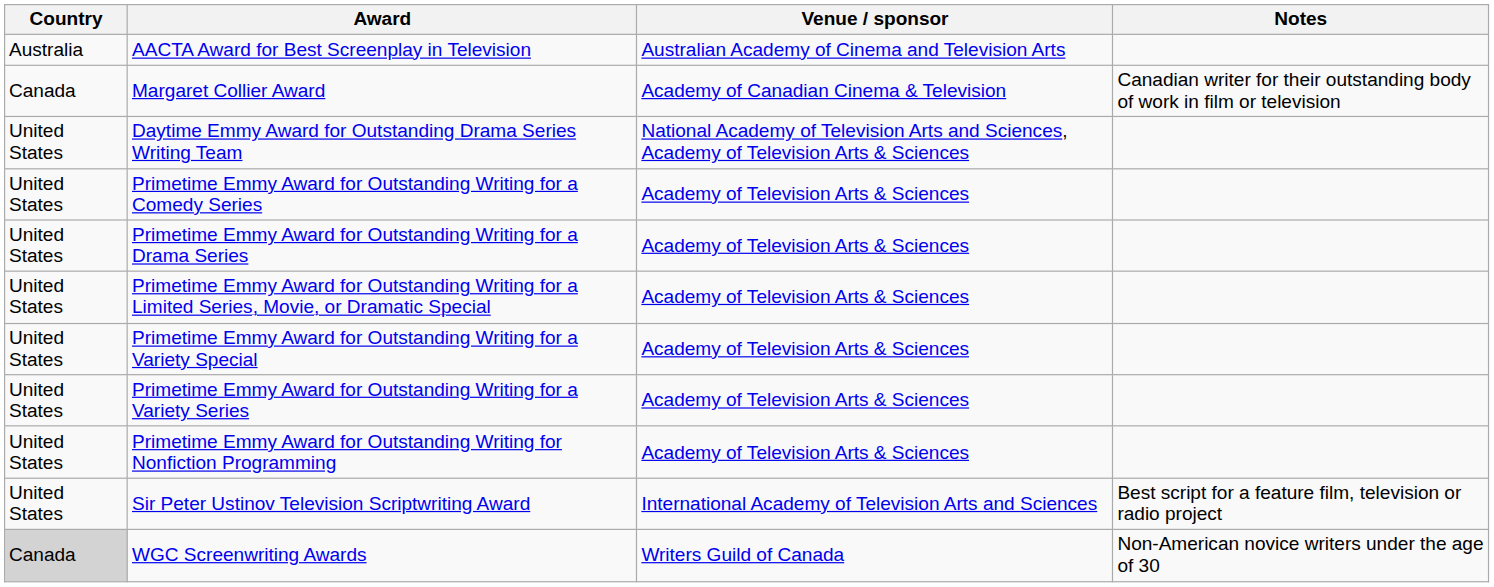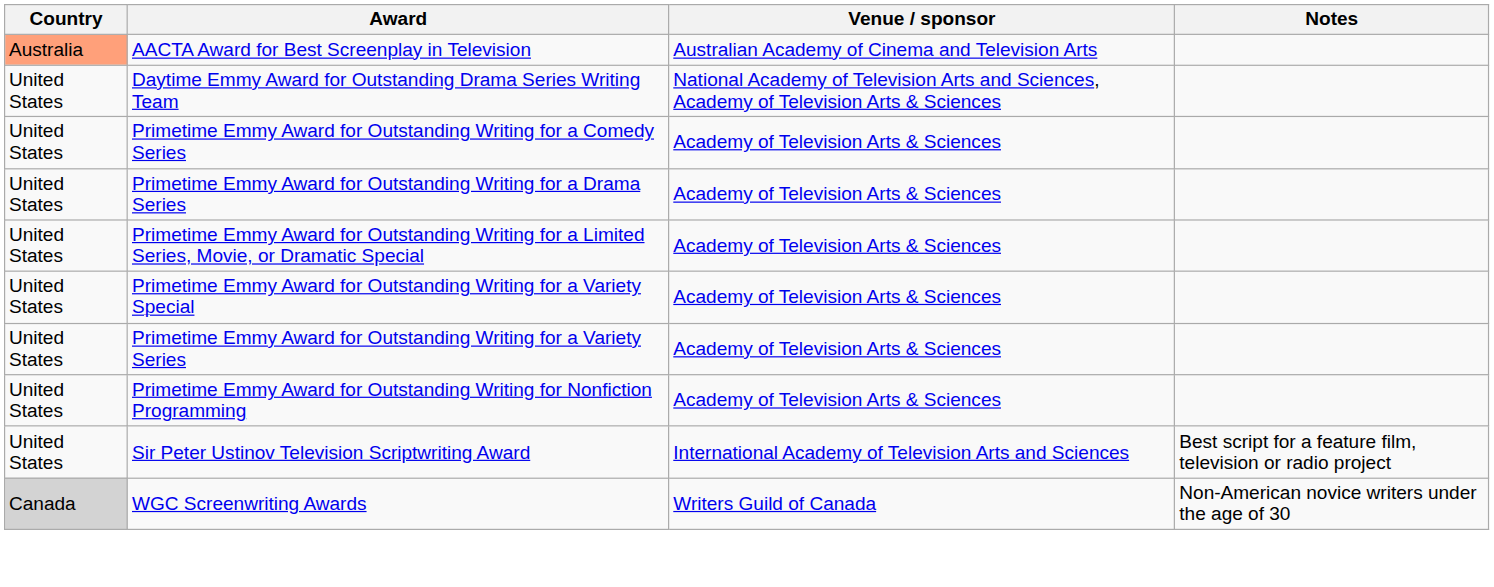AACTA Award for Best Screenplay in Television | Country: no background -> lightsalmon background
- row: Canada | Margaret Collier Award | Academy of Canadian Cinema & Television | Canadian writer for their outstanding body of work in film or television
